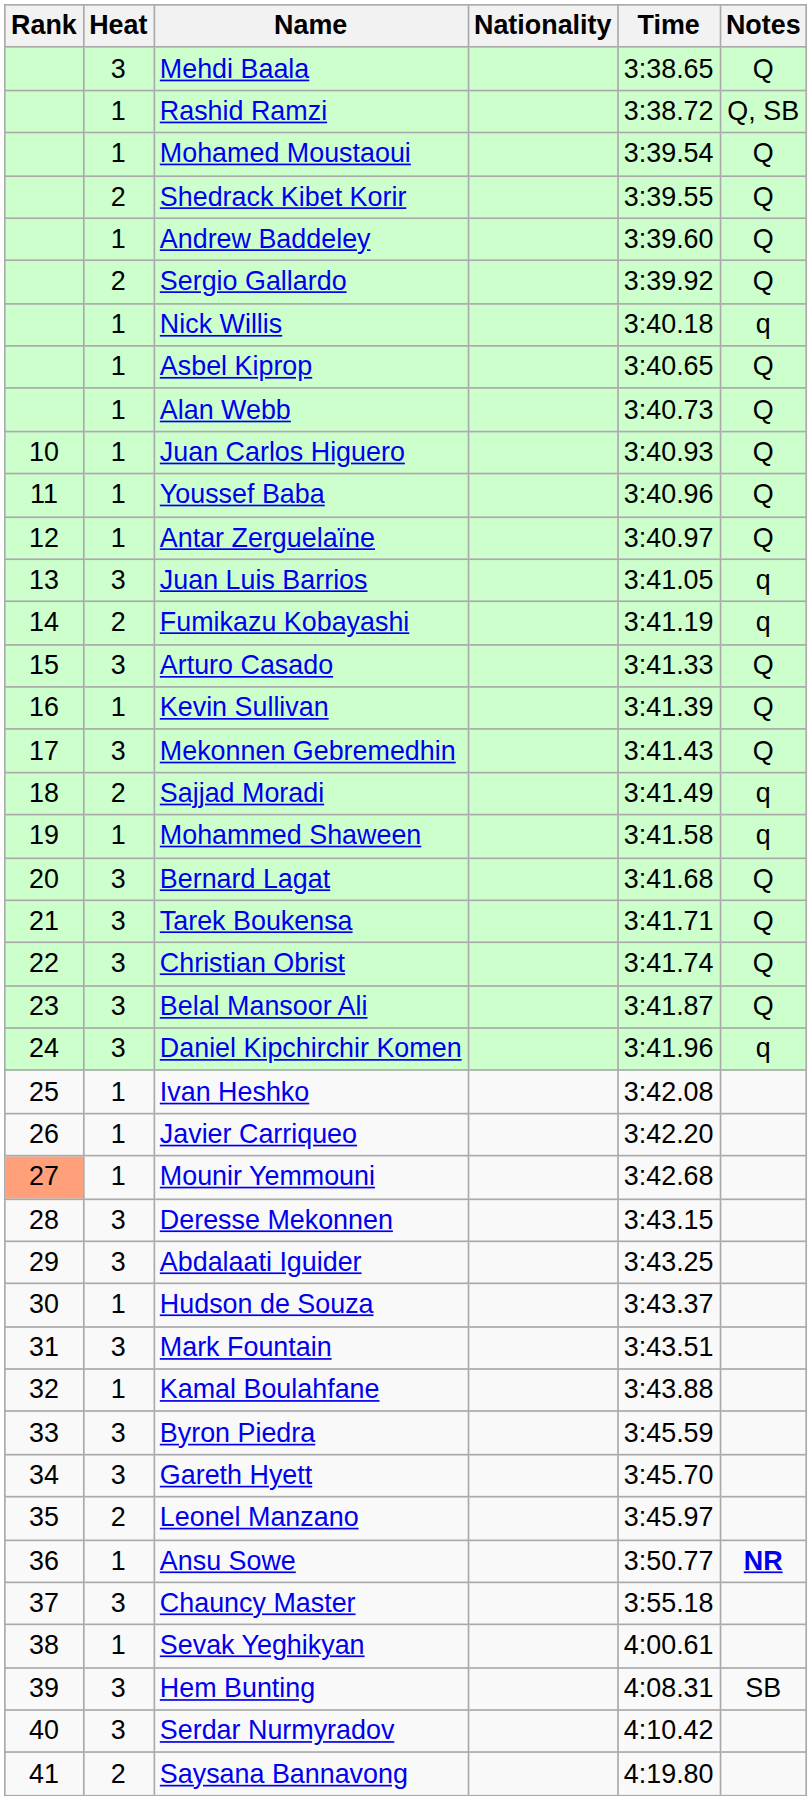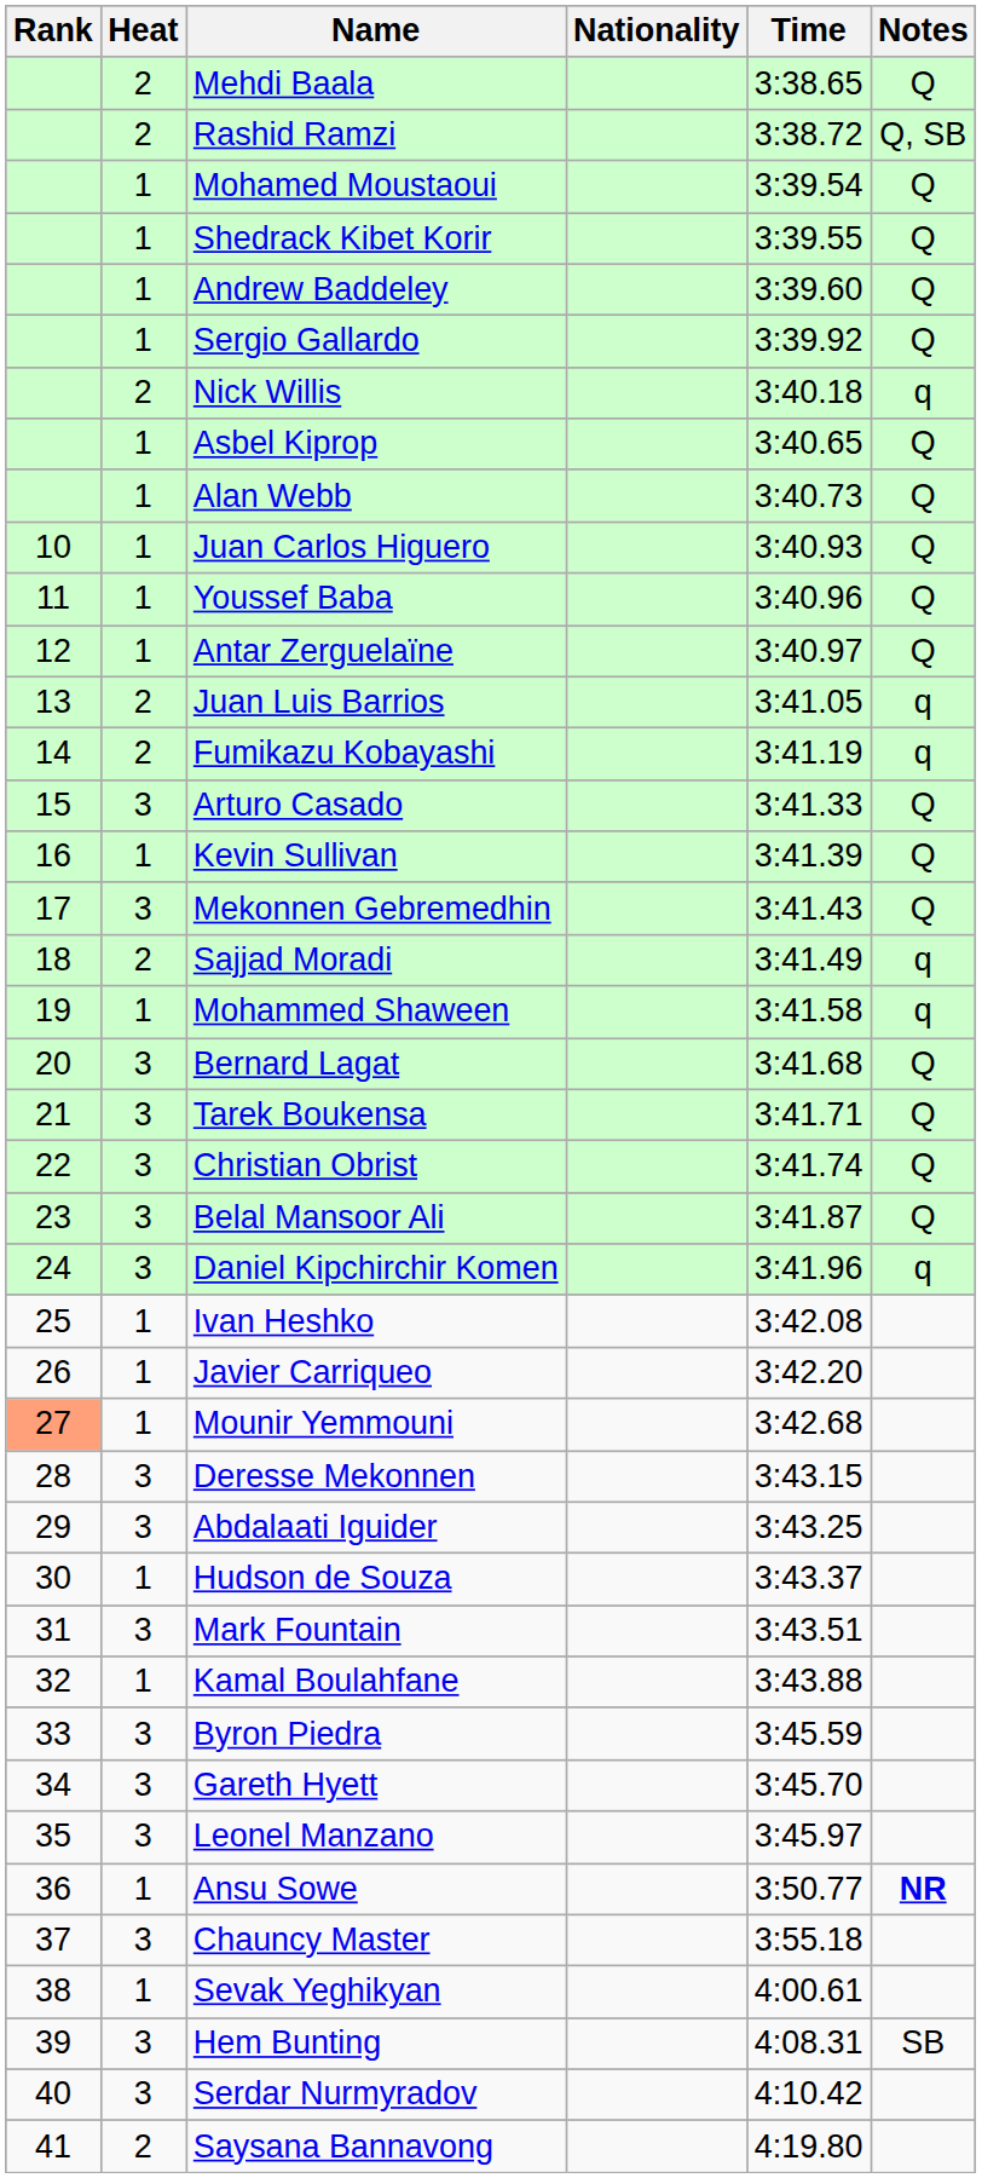Mehdi Baala | Heat: 3 -> 2
Rashid Ramzi | Heat: 1 -> 2
Shedrack Kibet Korir | Heat: 2 -> 1
Sergio Gallardo | Heat: 2 -> 1
Nick Willis | Heat: 1 -> 2
Juan Luis Barrios | Heat: 3 -> 2
Leonel Manzano | Heat: 2 -> 3
